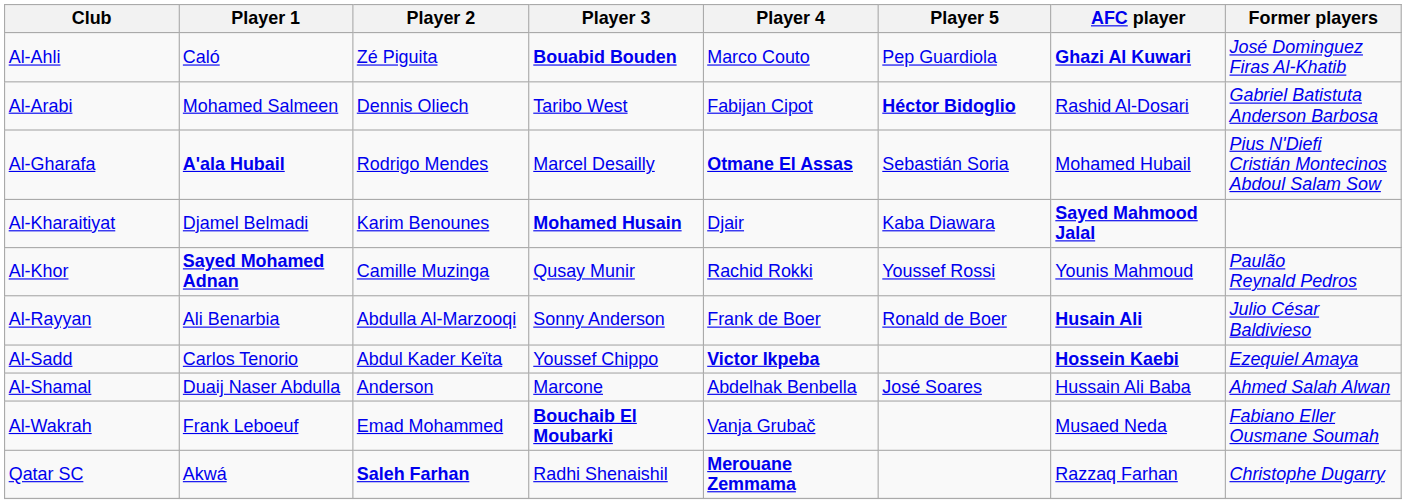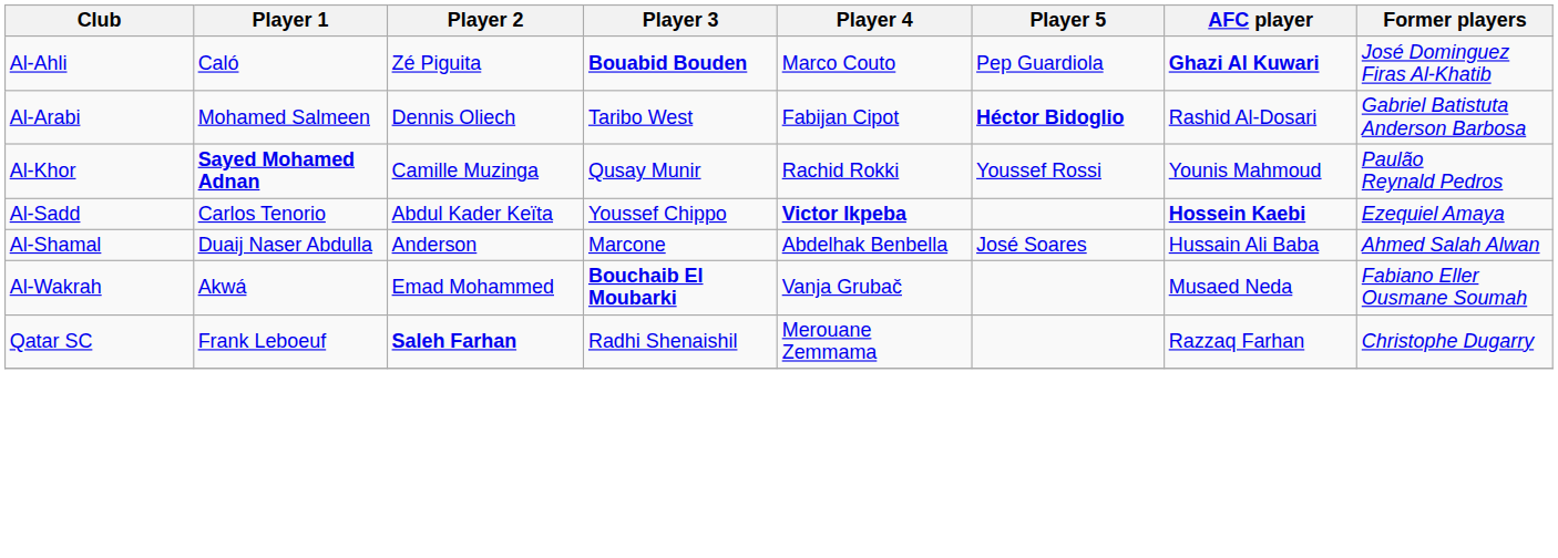- row: Al-Gharafa | A'ala Hubail | Rodrigo Mendes | Marcel Desailly | Otmane El Assas | Sebastián Soria | Mohamed Hubail | Pius N'Diefi Cristián Montecinos Abdoul Salam Sow
- row: Al-Kharaitiyat | Djamel Belmadi | Karim Benounes | Mohamed Husain | Djair | Kaba Diawara | Sayed Mahmood Jalal
- row: Al-Rayyan | Ali Benarbia | Abdulla Al-Marzooqi | Sonny Anderson | Frank de Boer | Ronald de Boer | Husain Ali | Julio César Baldivieso
Al-Wakrah | Player 1: Frank Leboeuf -> Akwá
Qatar SC | Player 1: Akwá -> Frank Leboeuf
Qatar SC | Player 4: bold -> normal
